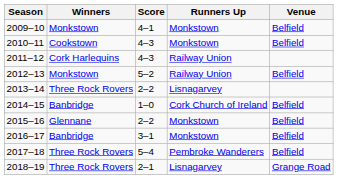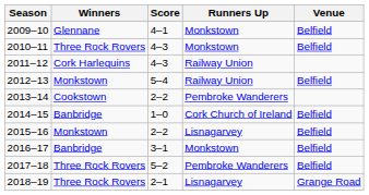2009–10 | Winners: Monkstown -> Glennane
2010–11 | Winners: Cookstown -> Three Rock Rovers
2012–13 | Score: 5–2 -> 5–4
2013–14 | Winners: Three Rock Rovers -> Cookstown
2013–14 | Runners Up: Lisnagarvey -> Pembroke Wanderers
2015–16 | Winners: Glennane -> Monkstown
2015–16 | Runners Up: Monkstown -> Lisnagarvey
2017–18 | Score: 5–4 -> 5–2
